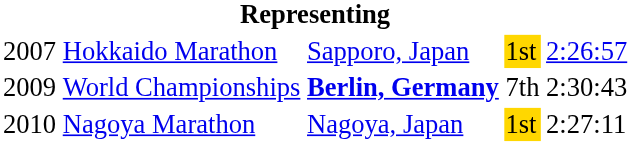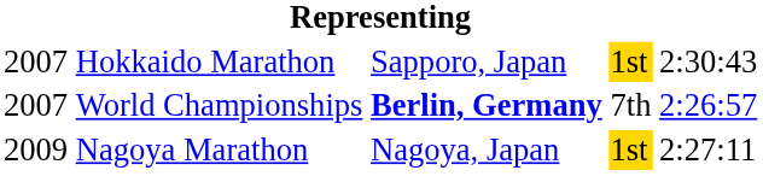Hokkaido Marathon | column 5: 2:26:57 -> 2:30:43
World Championships | column 1: 2009 -> 2007
World Championships | column 5: 2:30:43 -> 2:26:57
Nagoya Marathon | column 1: 2010 -> 2009
